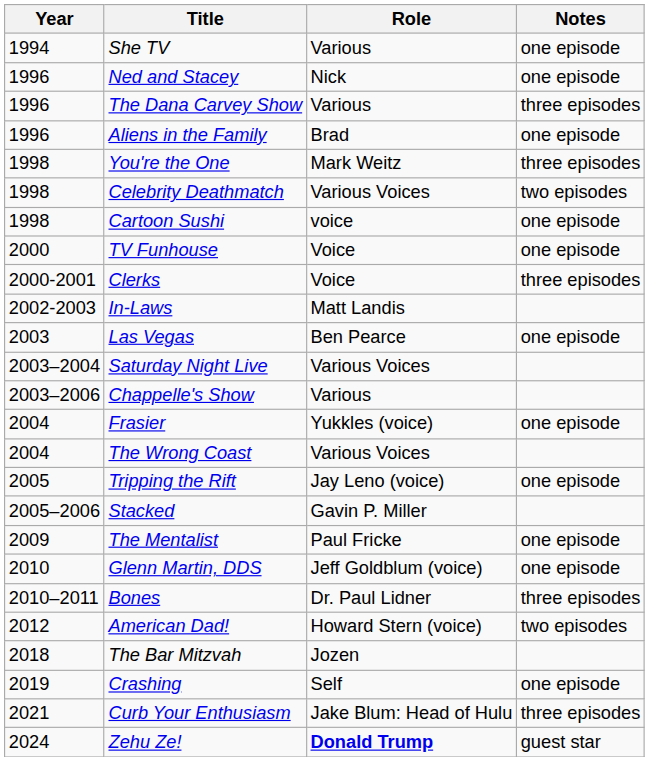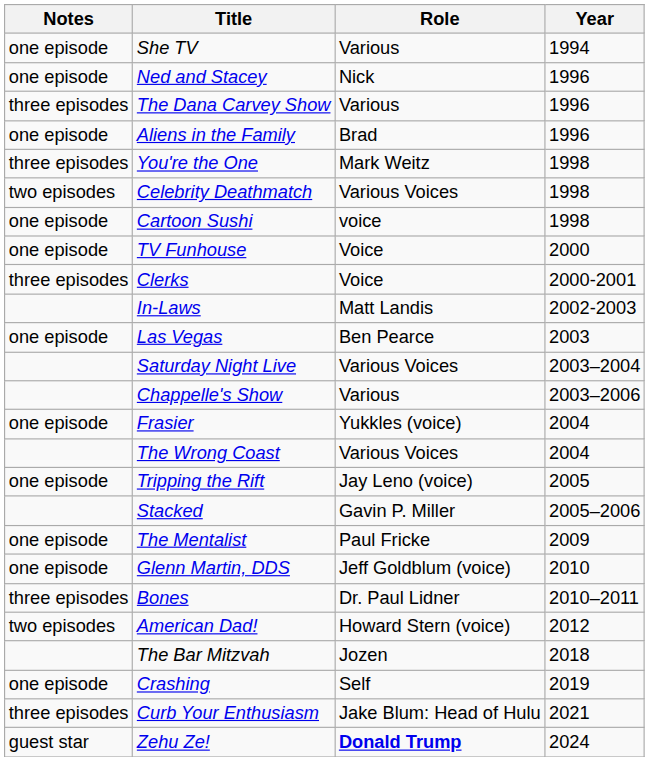columns swapped: Year <-> Notes
